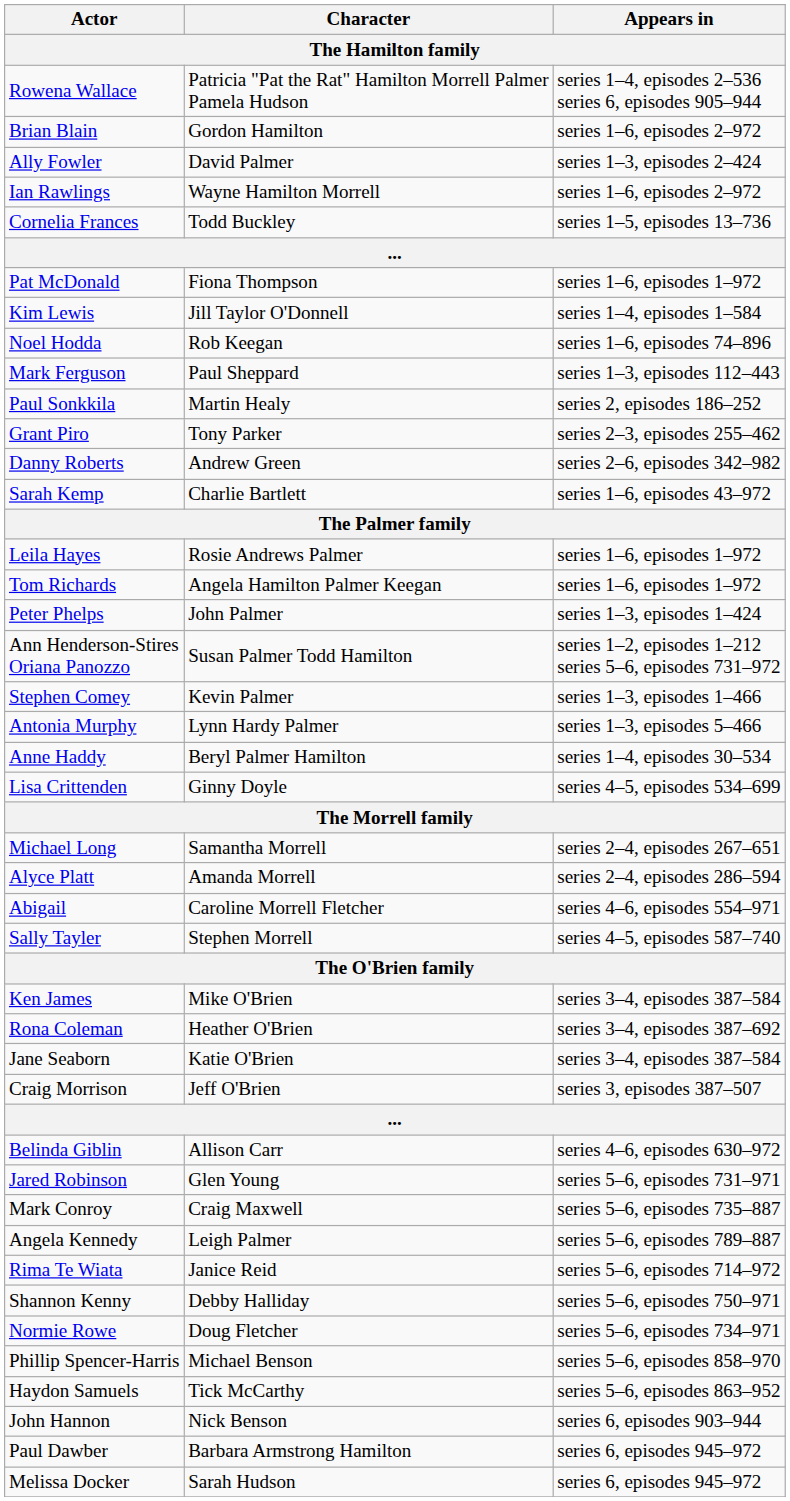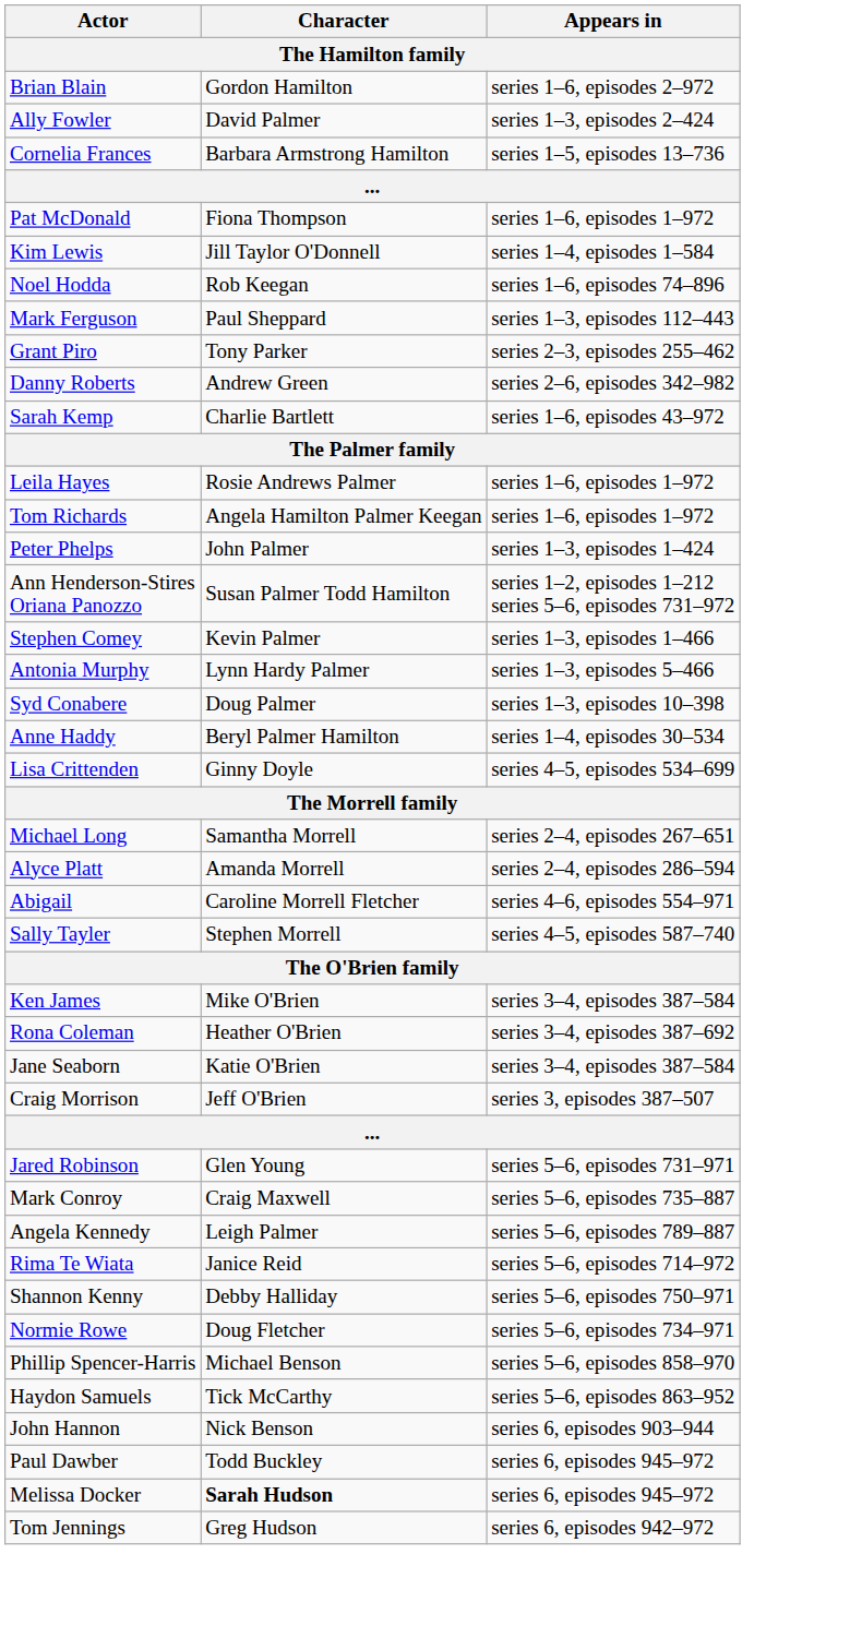- row: Rowena Wallace | Patricia "Pat the Rat" Hamilton Morrell Palmer Pamela Hudson | series 1–4, episodes 2–536 series 6, episodes 905–944
- row: Ian Rawlings | Wayne Hamilton Morrell | series 1–6, episodes 2–972
Cornelia Frances | Character: Todd Buckley -> Barbara Armstrong Hamilton
- row: Paul Sonkkila | Martin Healy | series 2, episodes 186–252
+ row: Syd Conabere | Doug Palmer | series 1–3, episodes 10–398
- row: Belinda Giblin | Allison Carr | series 4–6, episodes 630–972
Paul Dawber | Character: Barbara Armstrong Hamilton -> Todd Buckley
Melissa Docker | Character: normal -> bold
+ row: Tom Jennings | Greg Hudson | series 6, episodes 942–972
